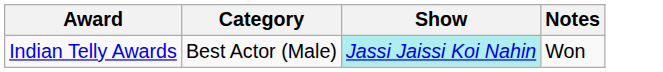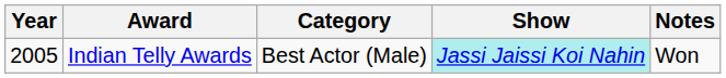+ column: Year | 2005
